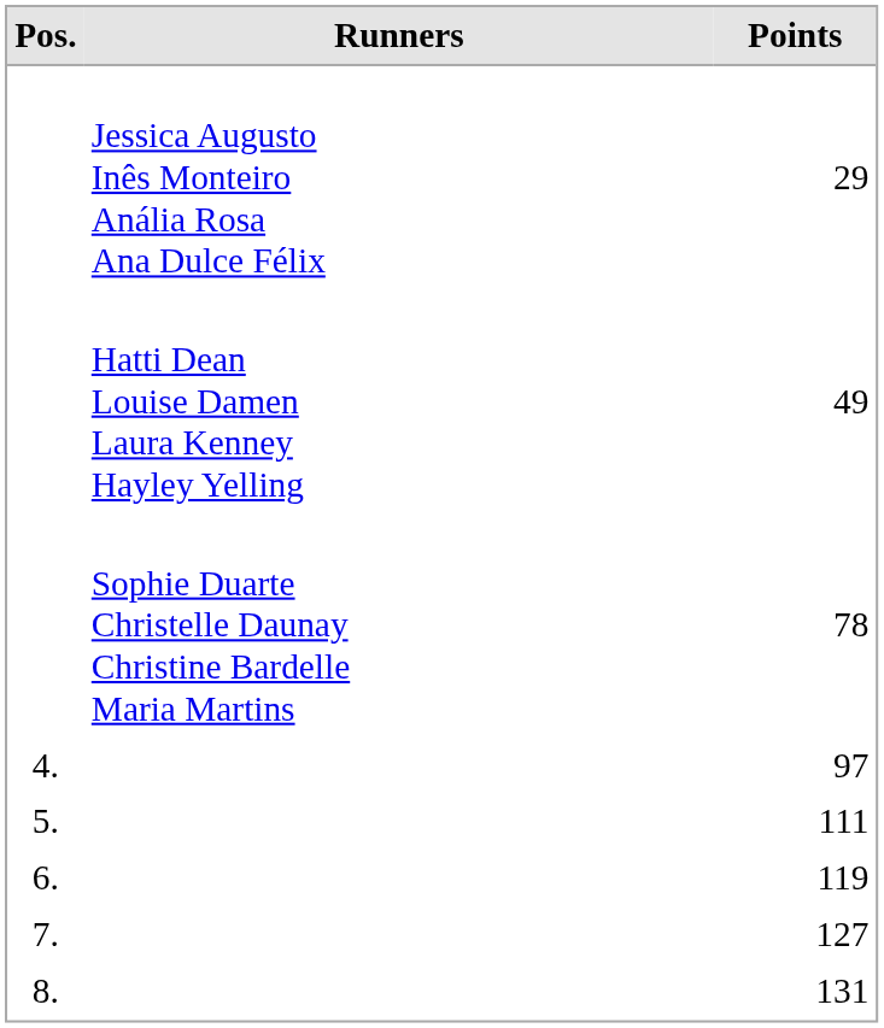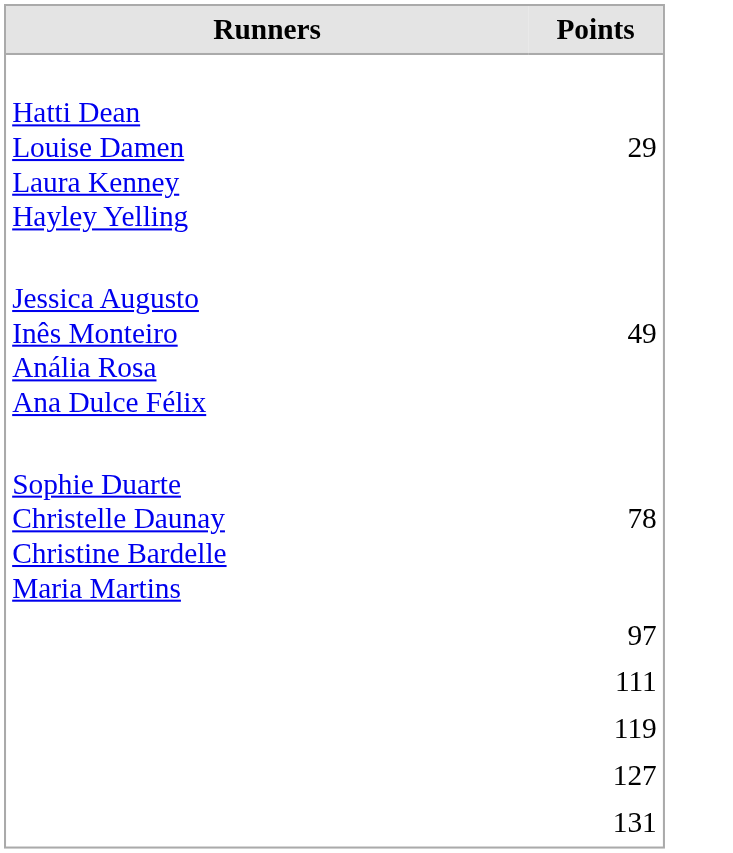- column: Pos. | 4. | 5. | 6. | 7. | 8.
29 | Runners: Jessica Augusto Inês Monteiro Anália Rosa Ana Dulce Félix -> Hatti Dean Louise Damen Laura Kenney Hayley Yelling
49 | Runners: Hatti Dean Louise Damen Laura Kenney Hayley Yelling -> Jessica Augusto Inês Monteiro Anália Rosa Ana Dulce Félix
